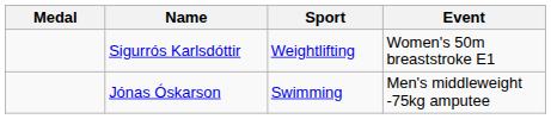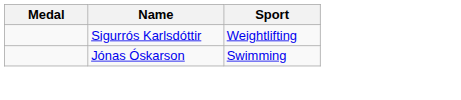- column: Event | Women's 50m breaststroke E1 | Men's middleweight -75kg amputee
